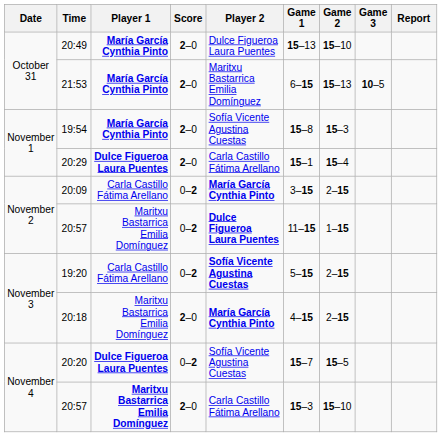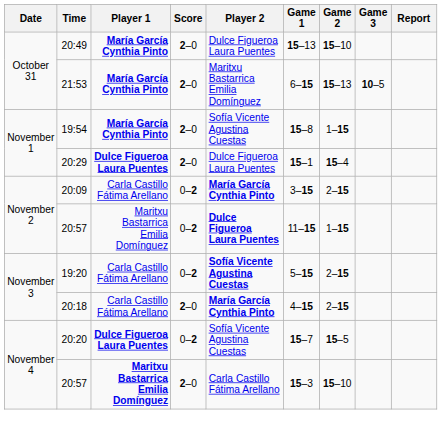19:54 | Game 2: 15–3 -> 1–15
20:29 | Player 2: Carla Castillo Fátima Arellano -> Dulce Figueroa Laura Puentes
20:18 | Player 1: Maritxu Bastarrica Emilia Domínguez -> Carla Castillo Fátima Arellano
